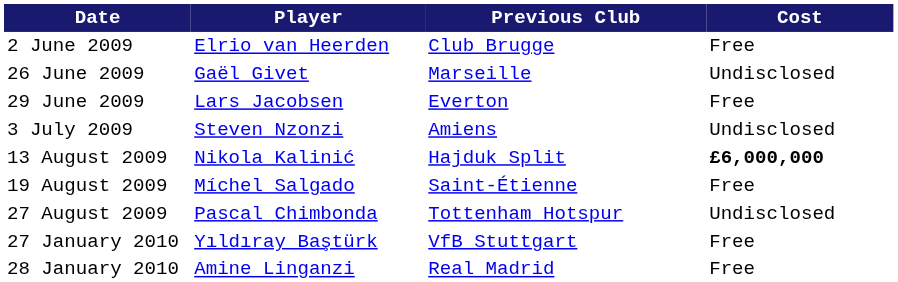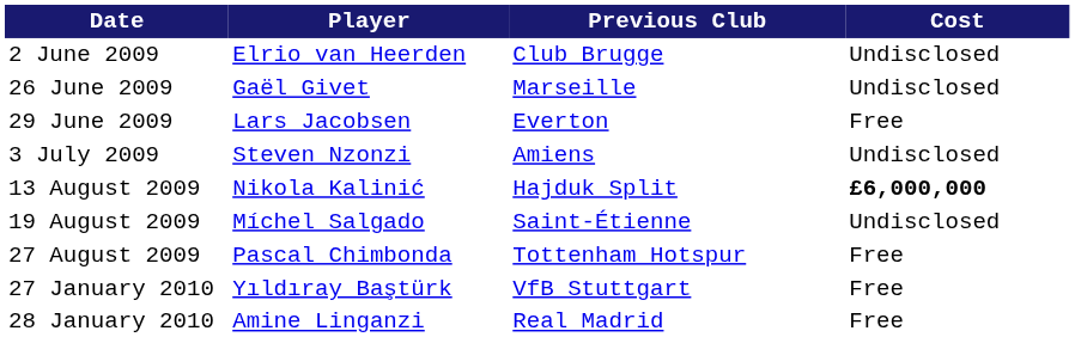2 June 2009 | Cost: Free -> Undisclosed
19 August 2009 | Cost: Free -> Undisclosed
27 August 2009 | Cost: Undisclosed -> Free
